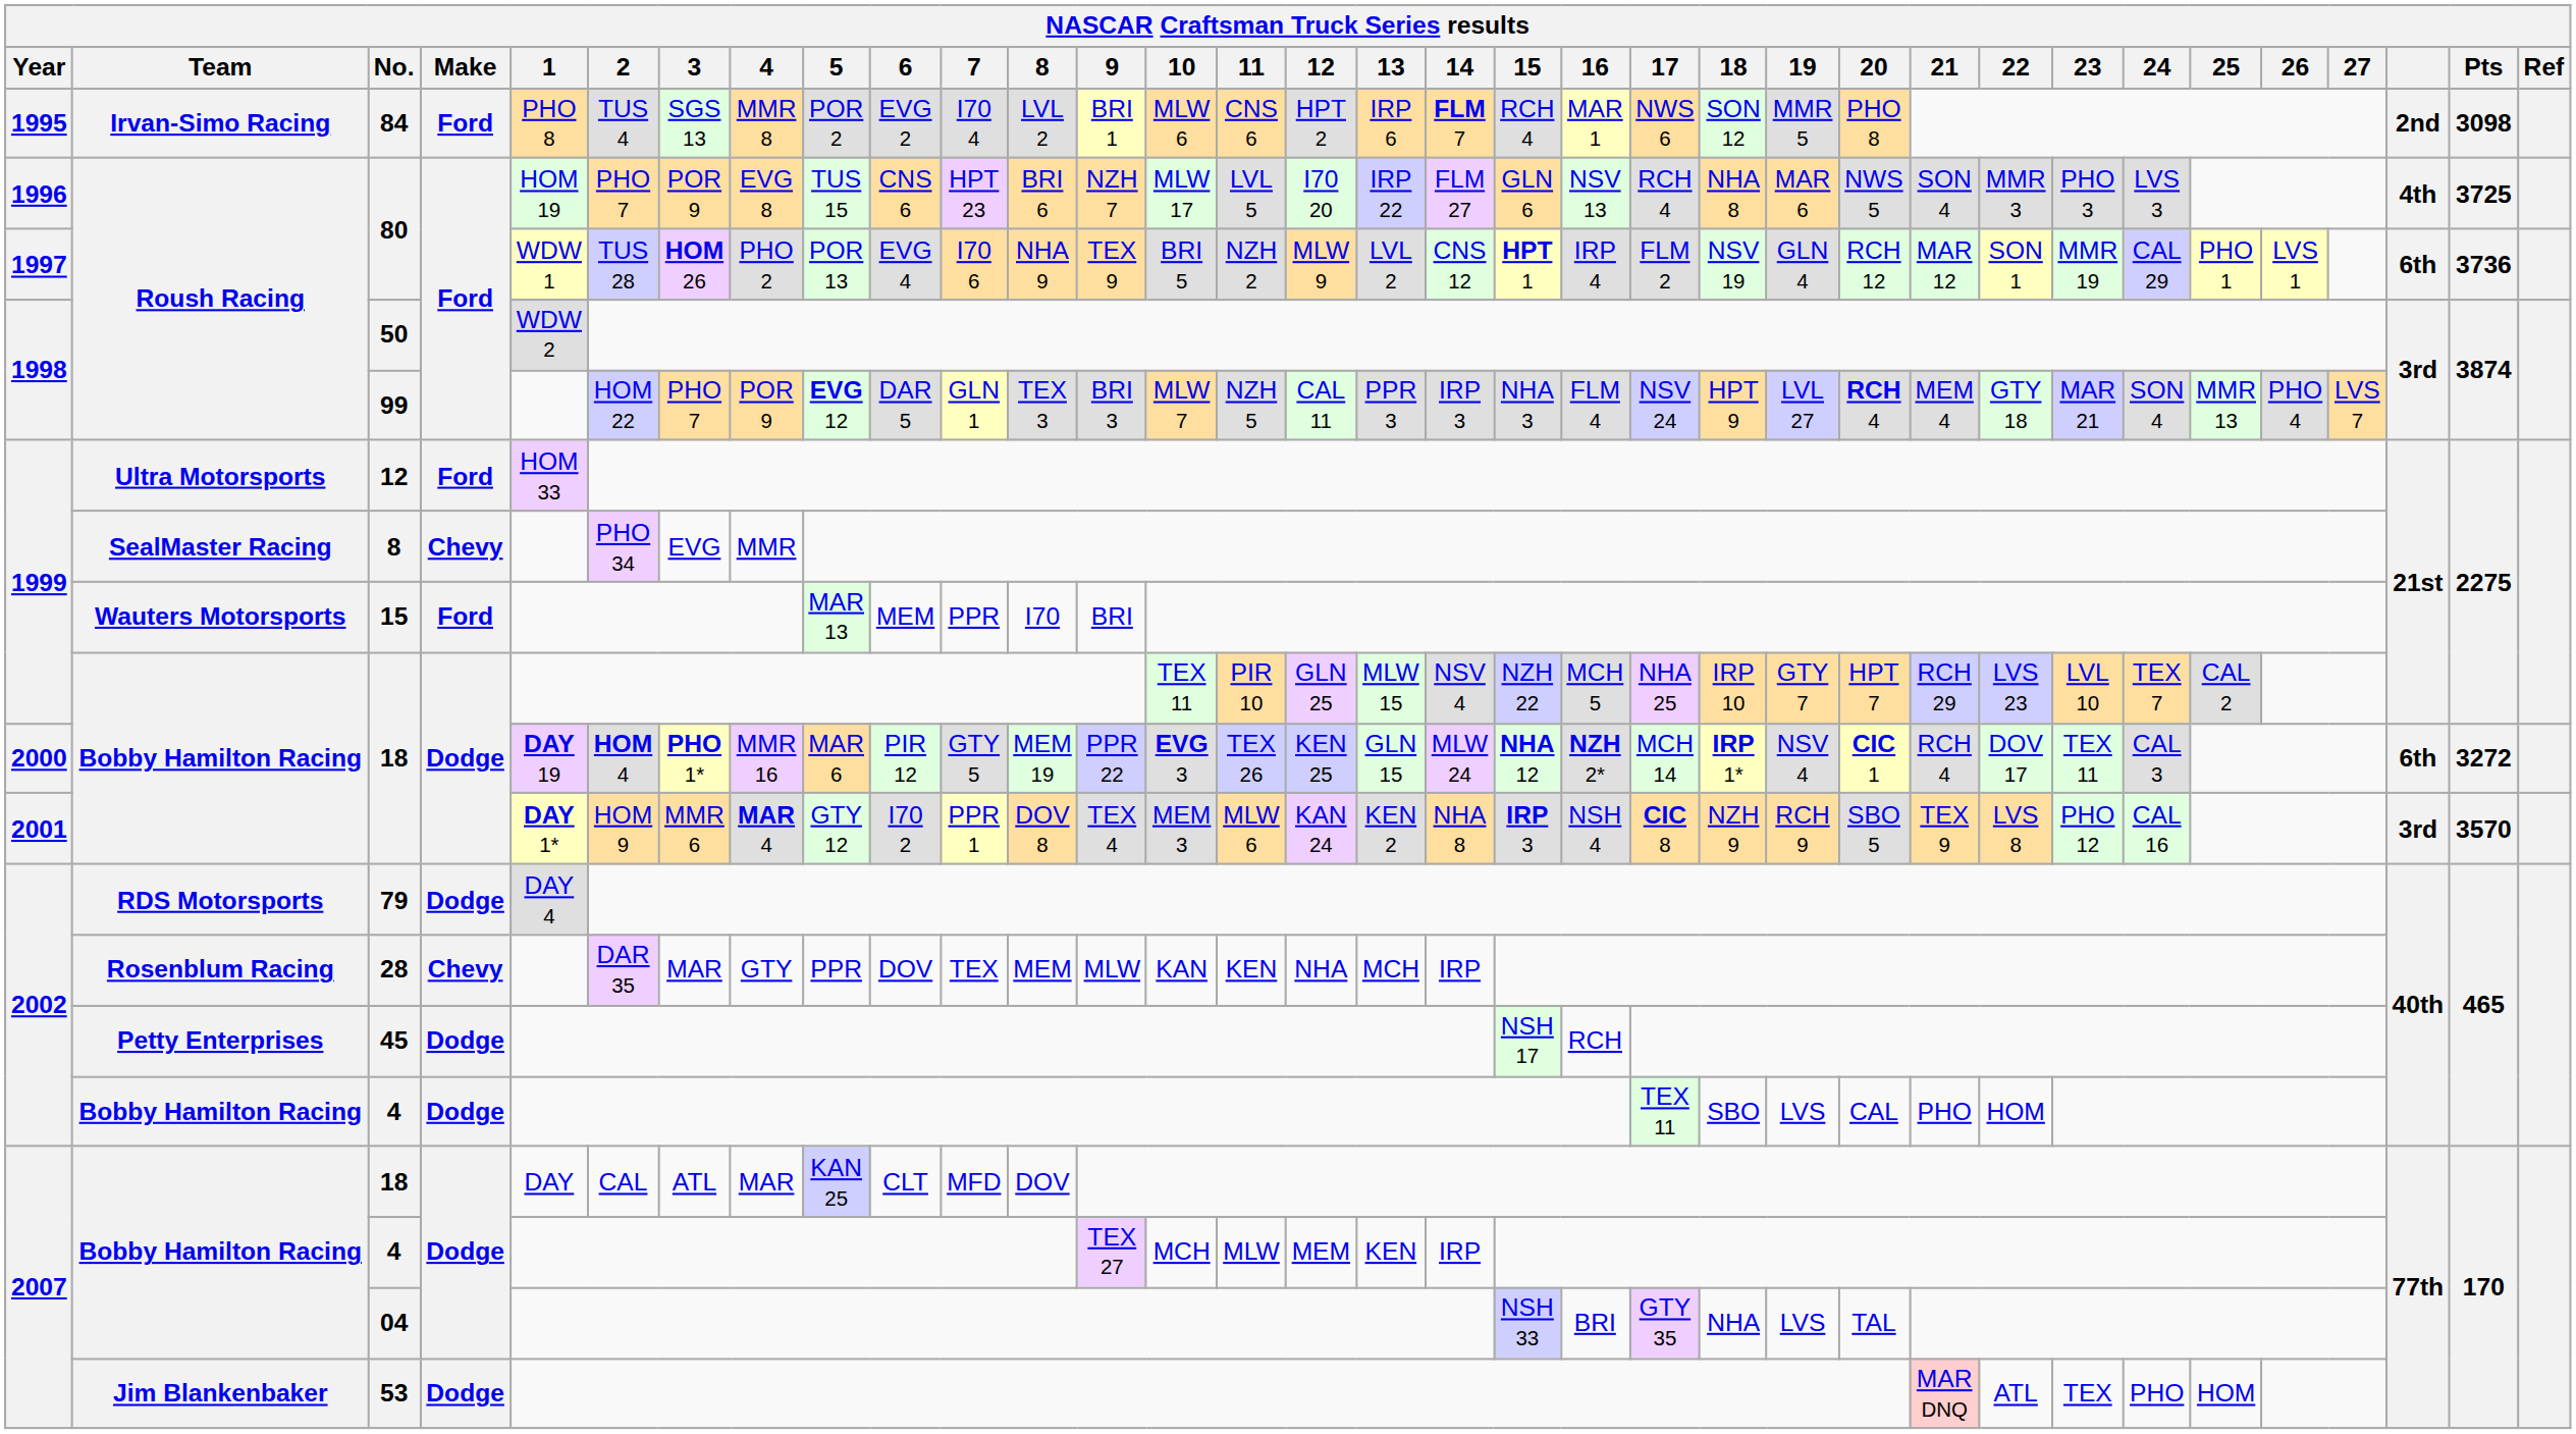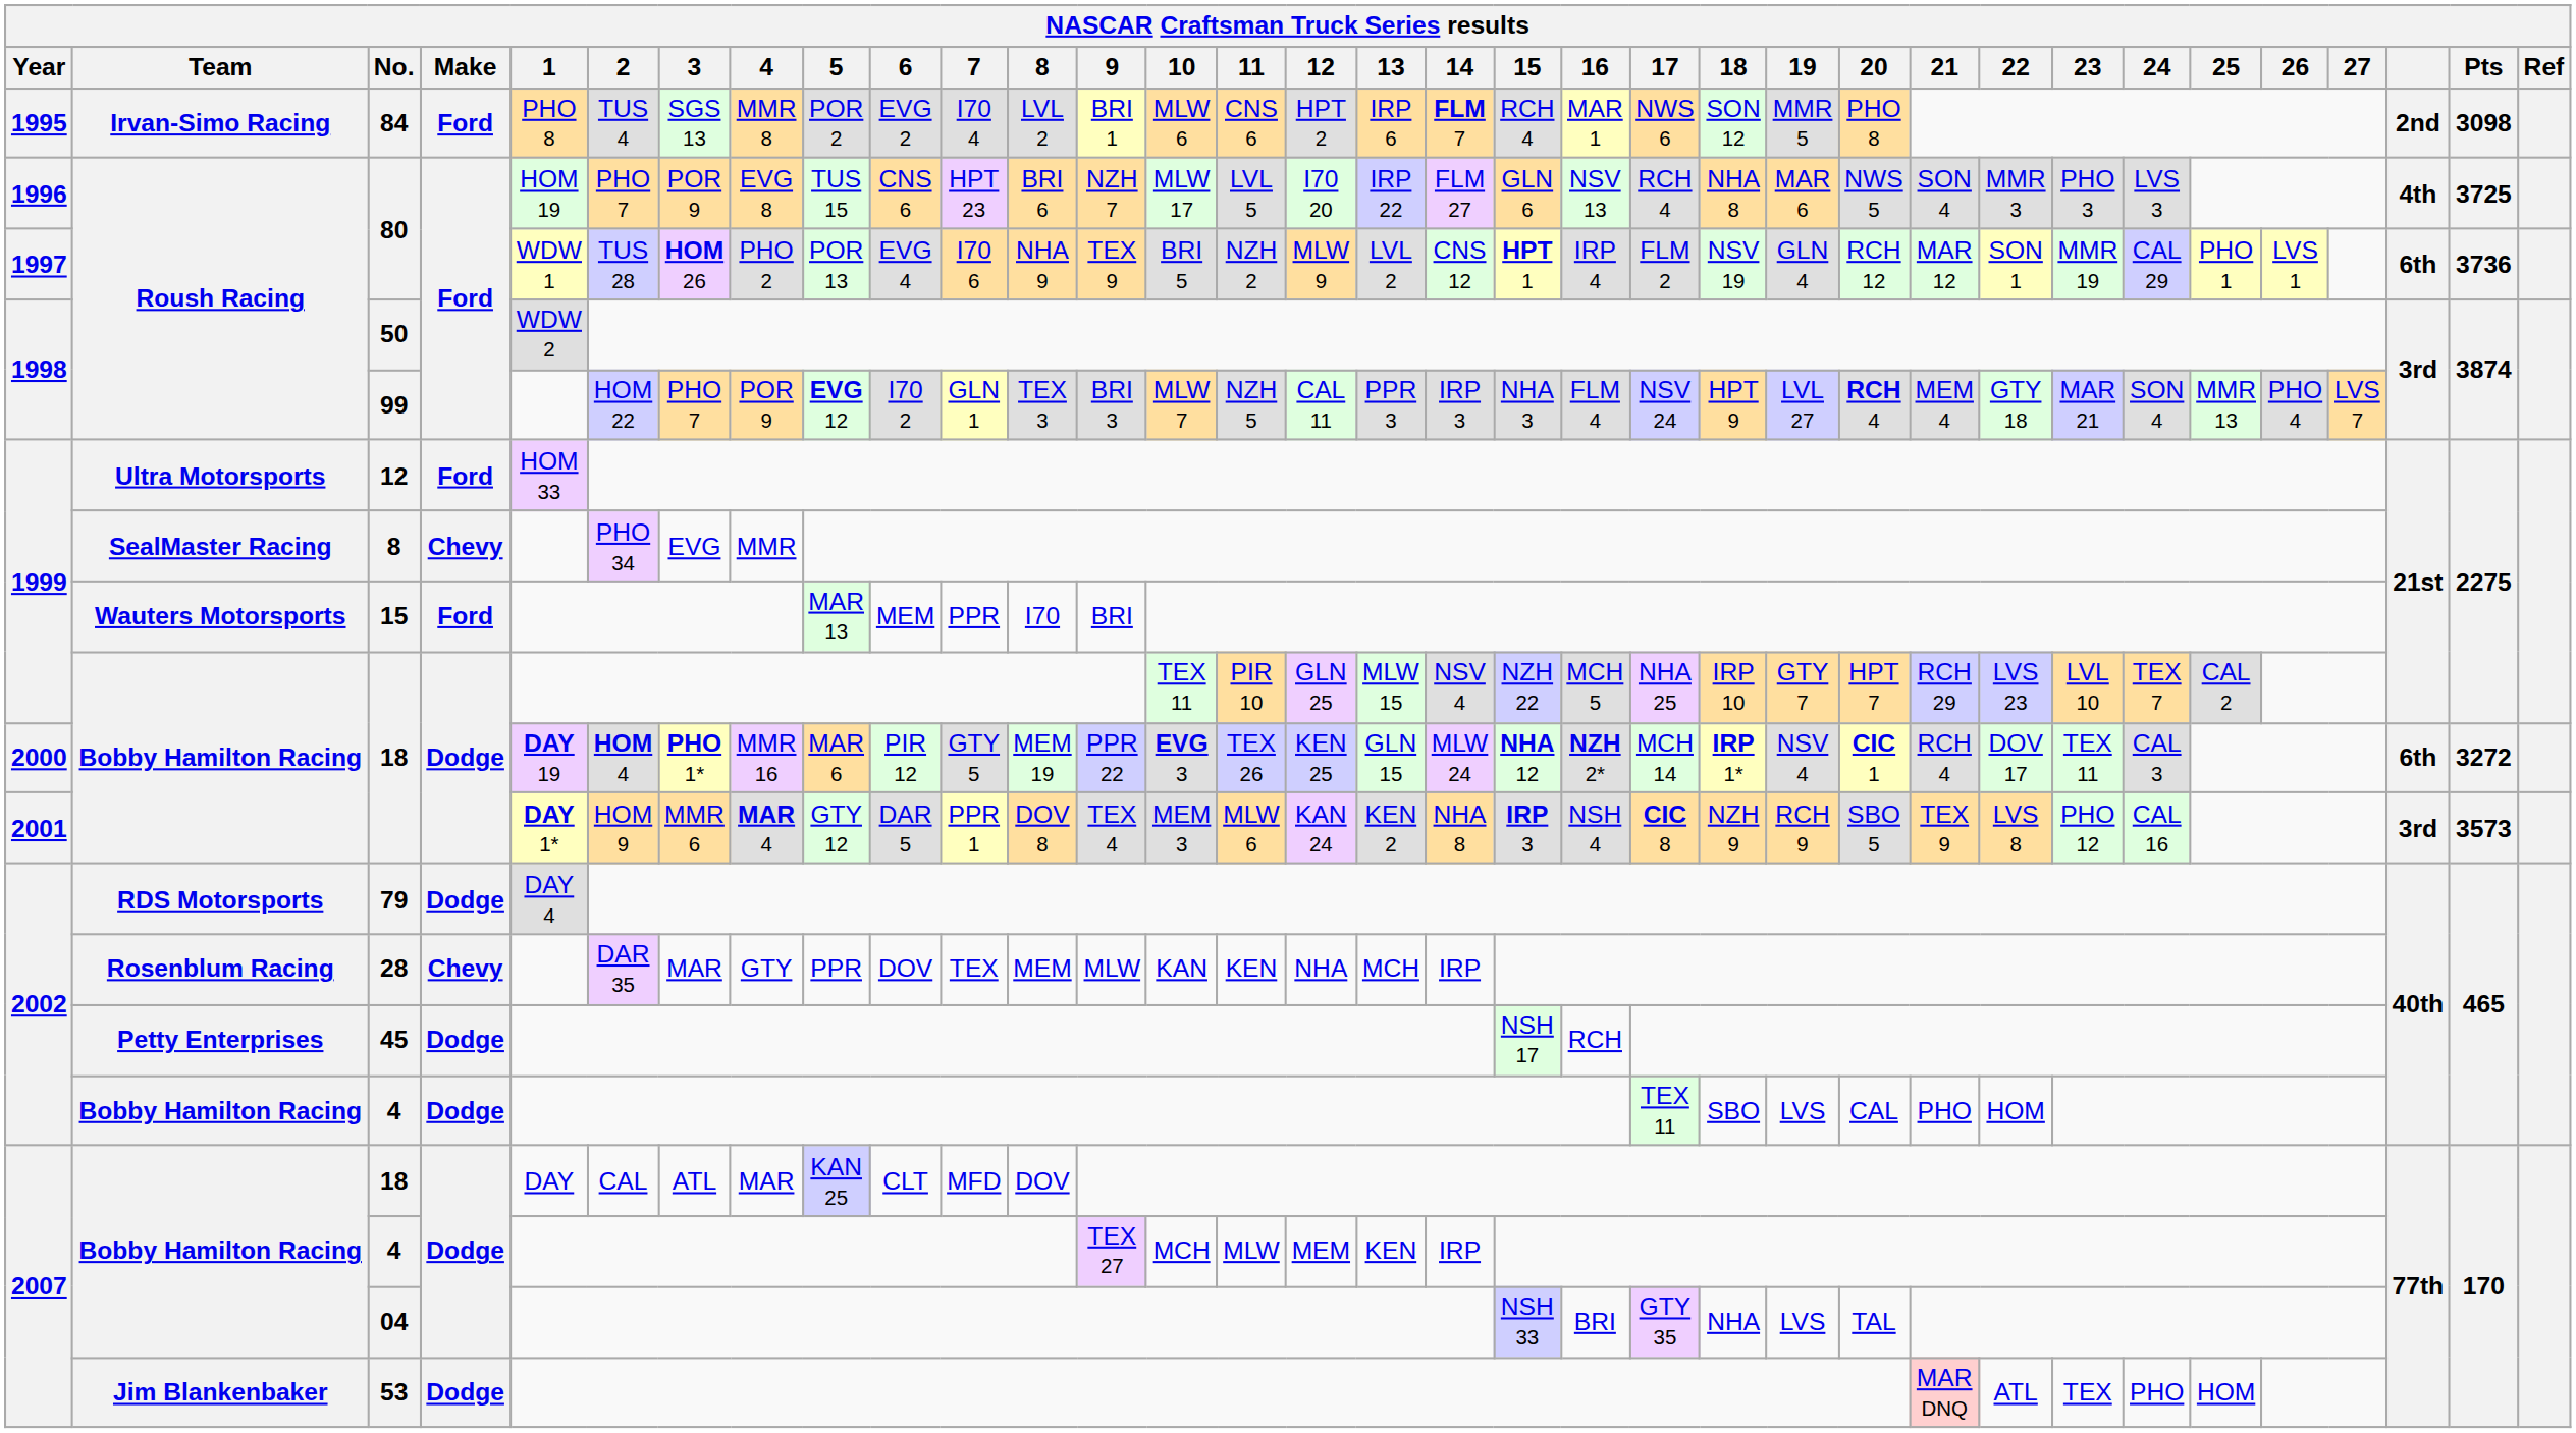99 | 6: DAR 5 -> I70 2
2001 / 18 | 6: I70 2 -> DAR 5
2001 / 18 | Pts: 3570 -> 3573
